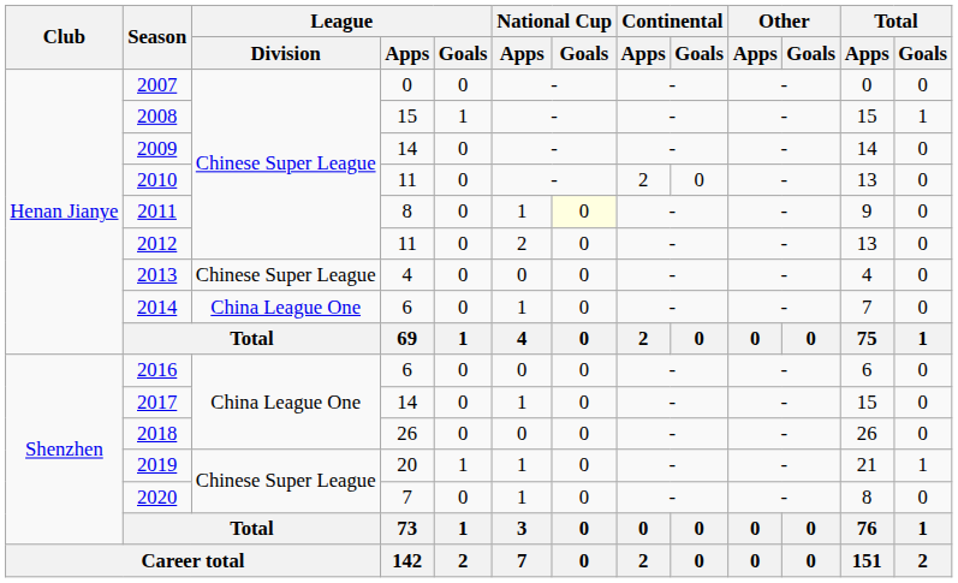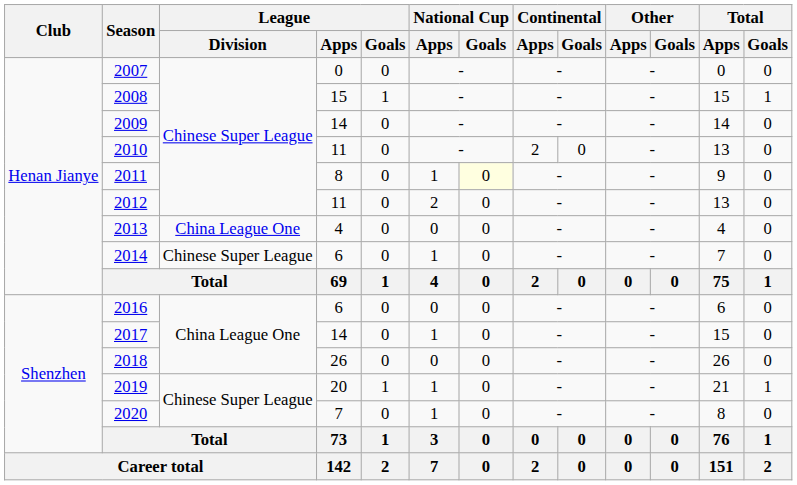2013 | League / Division: Chinese Super League -> China League One
2014 | League / Division: China League One -> Chinese Super League
